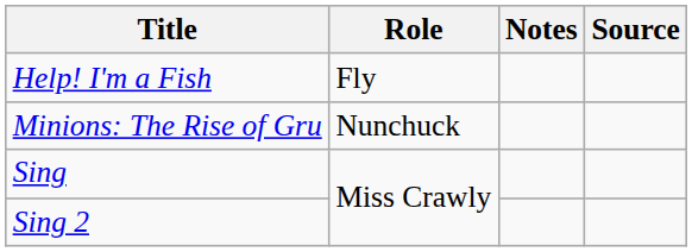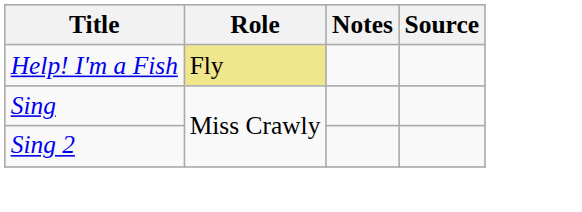Help! I'm a Fish | Role: no background -> khaki background
- row: Minions: The Rise of Gru | Nunchuck
